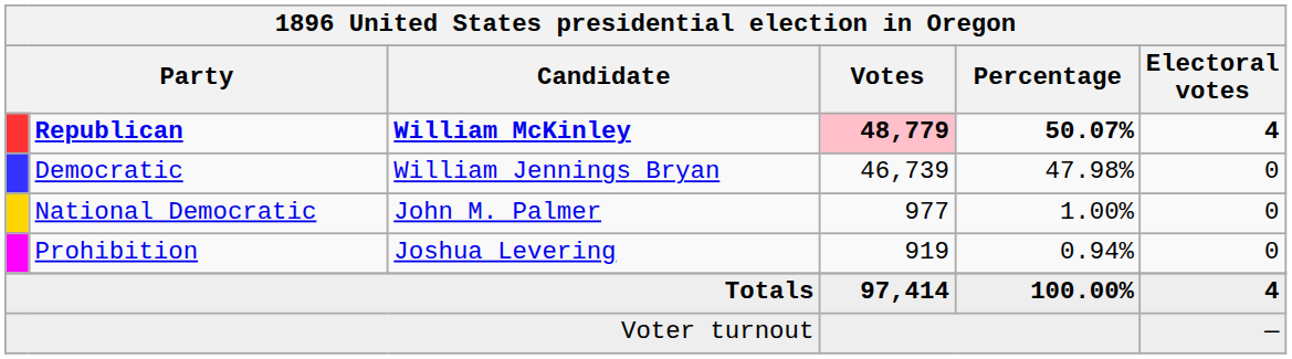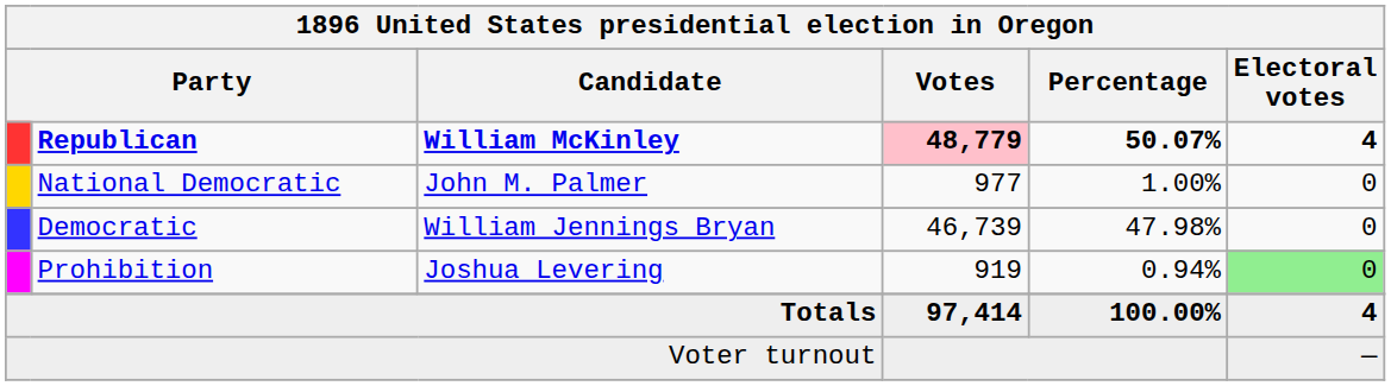rows swapped: Democratic <-> National Democratic
Prohibition | Electoral votes: no background -> lightgreen background
